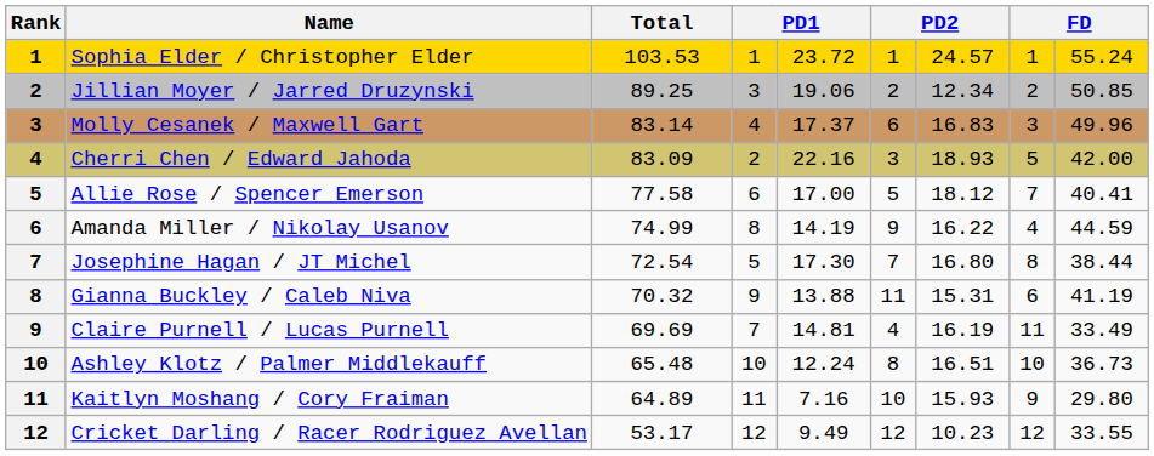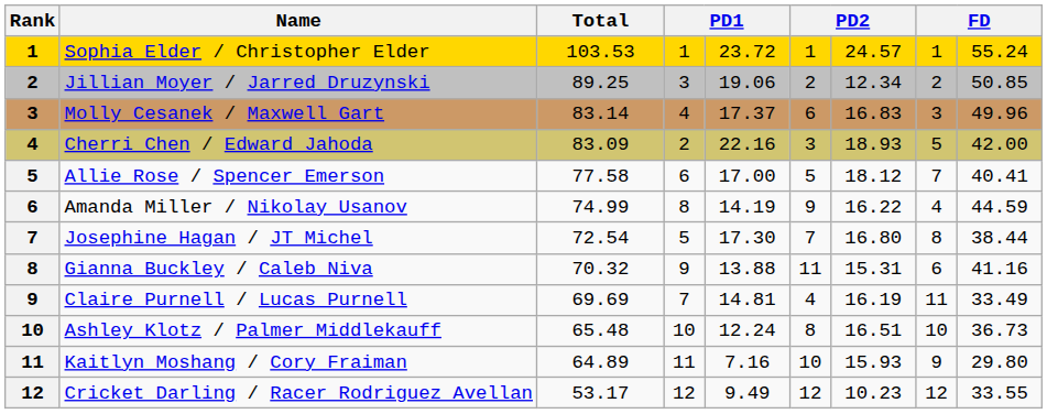Gianna Buckley / Caleb Niva | column 9: 41.19 -> 41.16
